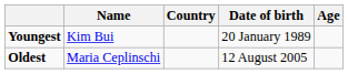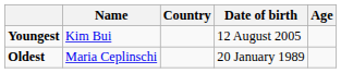Youngest | Date of birth: 20 January 1989 -> 12 August 2005
Oldest | Date of birth: 12 August 2005 -> 20 January 1989
